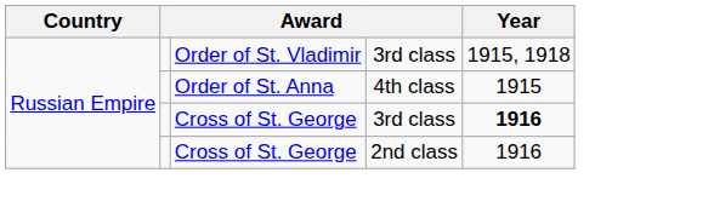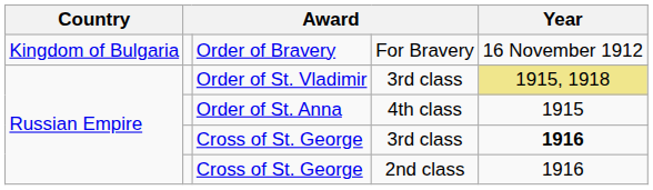+ row: Kingdom of Bulgaria | Order of Bravery | For Bravery | 16 November 1912
Order of St. Vladimir | Year: no background -> khaki background
